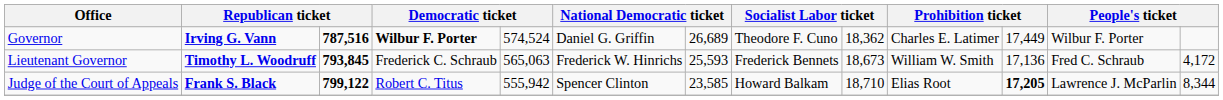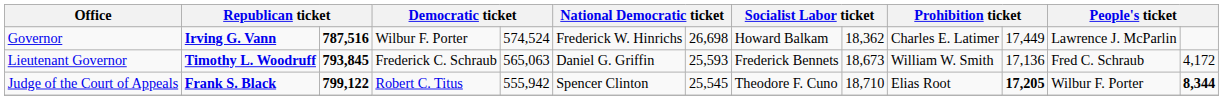Governor | column 4: bold -> normal
Governor | column 6: Daniel G. Griffin -> Frederick W. Hinrichs
Governor | column 7: 26,689 -> 26,698
Governor | column 8: Theodore F. Cuno -> Howard Balkam
Governor | column 12: Wilbur F. Porter -> Lawrence J. McParlin
Lieutenant Governor | column 6: Frederick W. Hinrichs -> Daniel G. Griffin
Judge of the Court of Appeals | column 7: 23,585 -> 25,545
Judge of the Court of Appeals | column 8: Howard Balkam -> Theodore F. Cuno
Judge of the Court of Appeals | column 12: Lawrence J. McParlin -> Wilbur F. Porter
Judge of the Court of Appeals | column 13: normal -> bold
